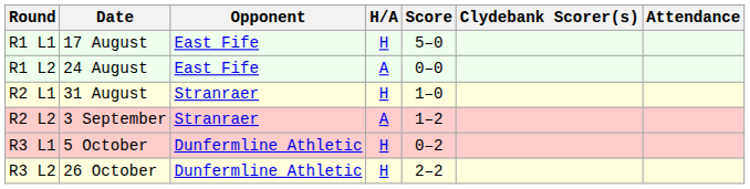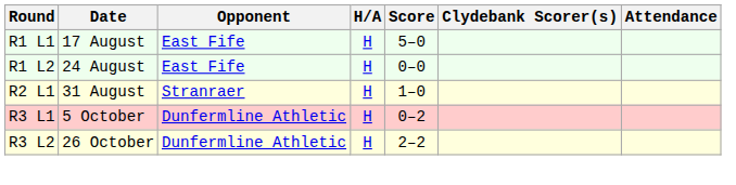R1 L2 | H/A: A -> H
- row: R2 L2 | 3 September | Stranraer | A | 1–2
